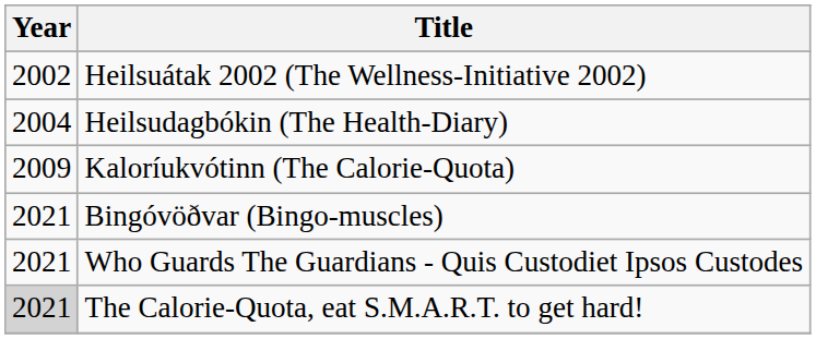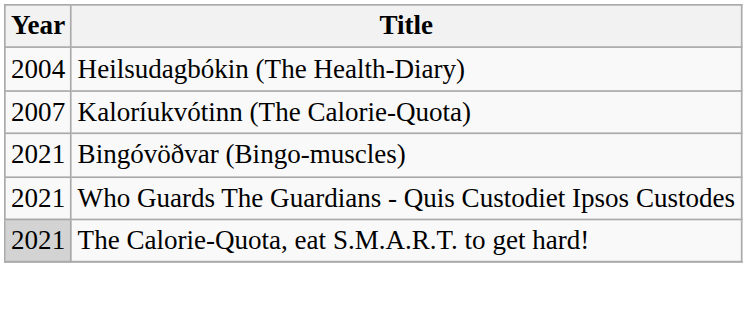- row: 2002 | Heilsuátak 2002 (The Wellness-Initiative 2002)
Kaloríukvótinn (The Calorie-Quota) | Year: 2009 -> 2007
